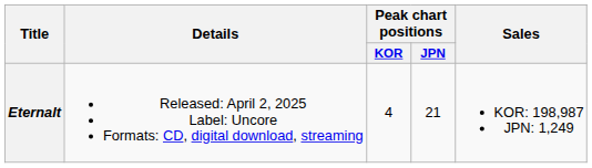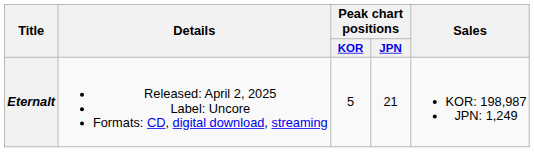Eternalt | Peak chart positions / KOR: 4 -> 5
